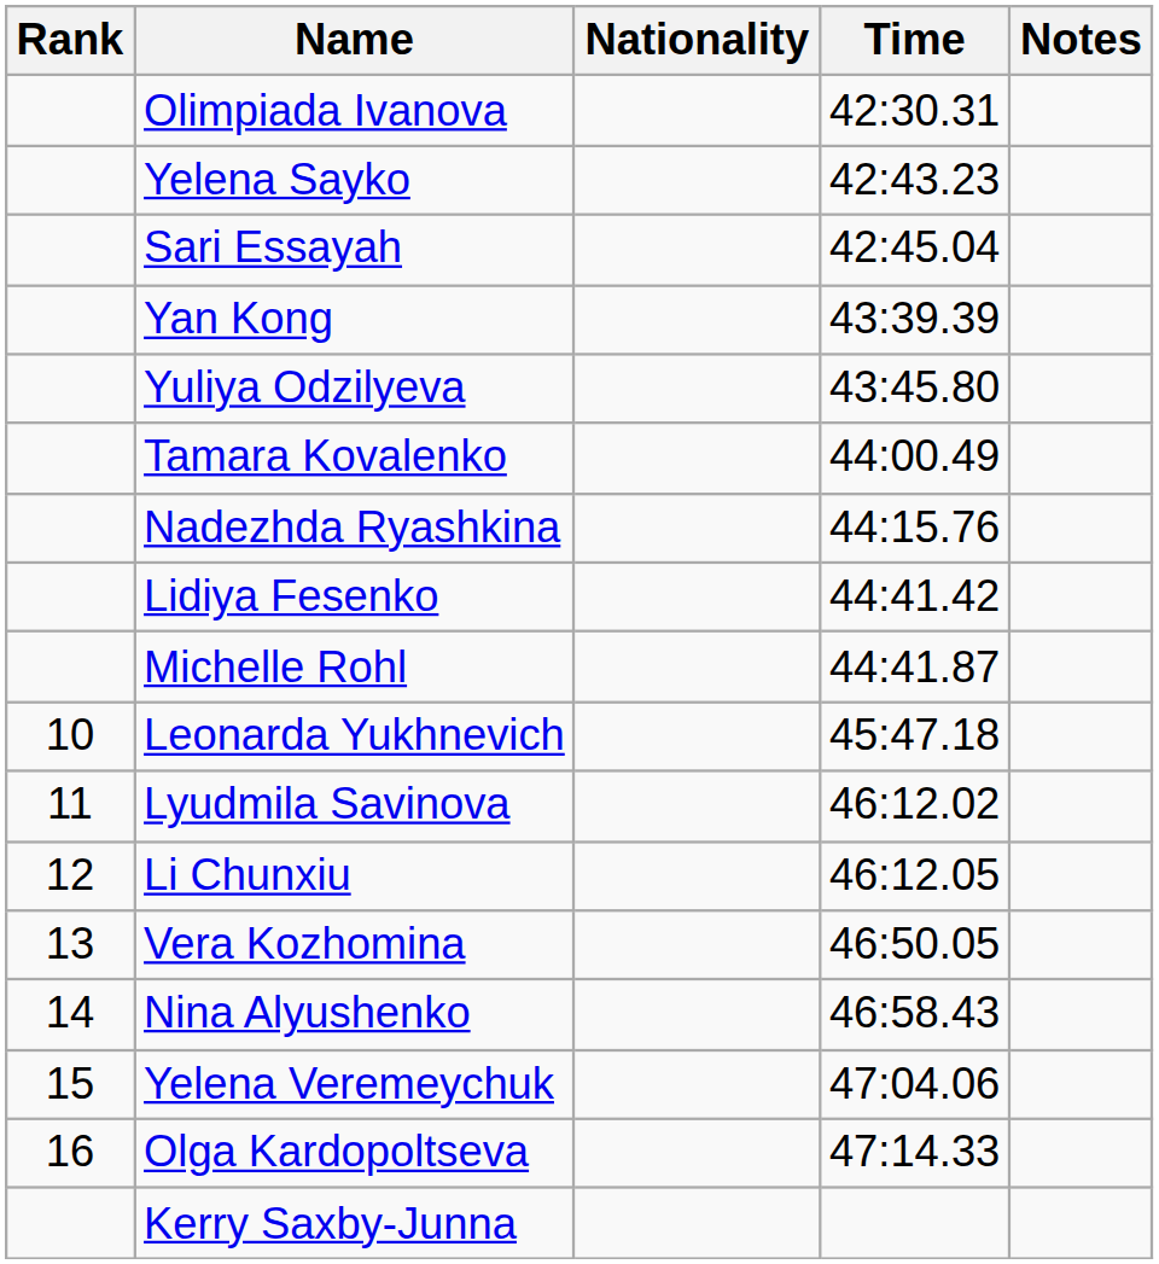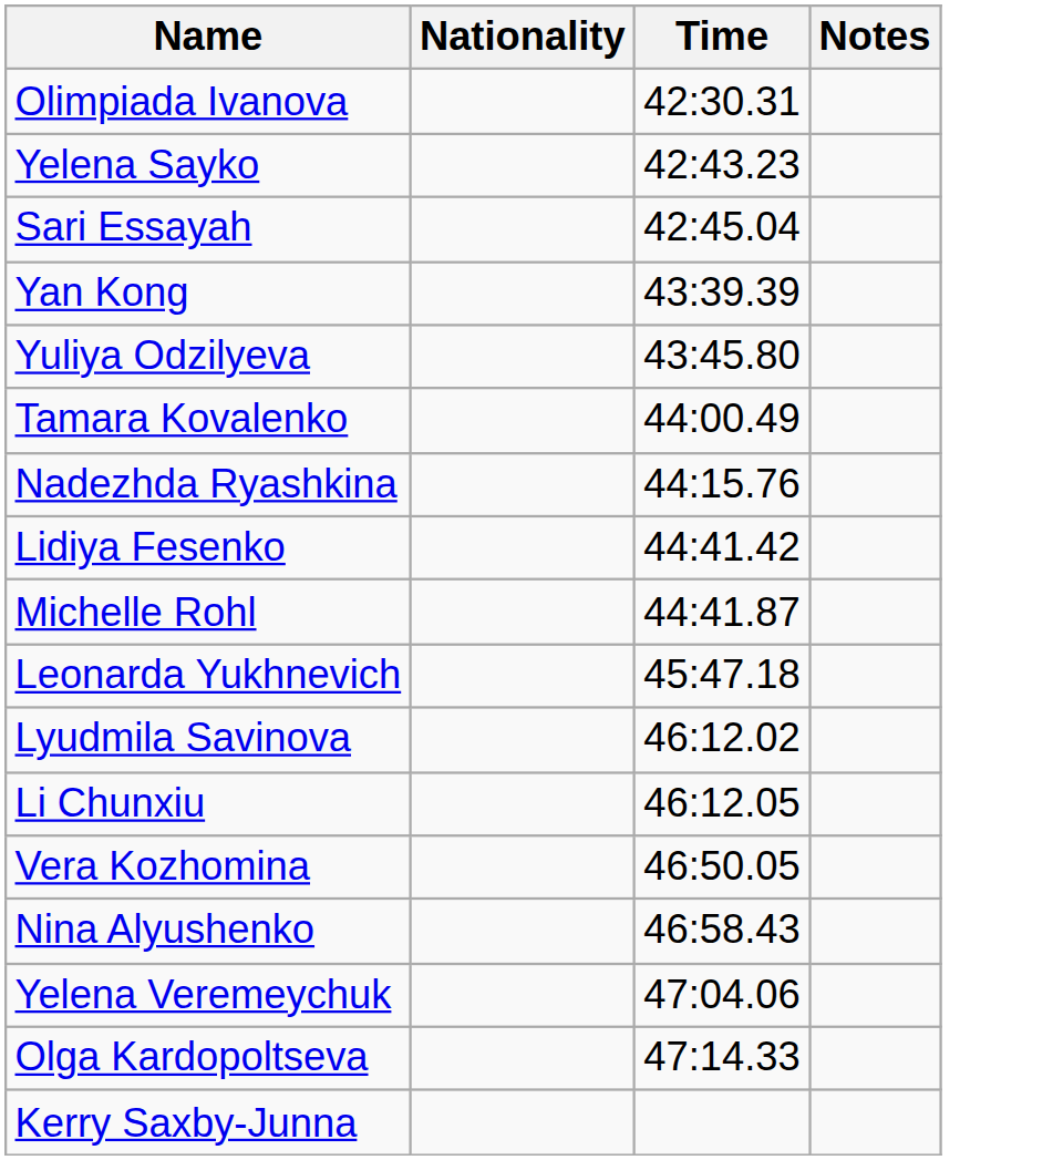- column: Rank | 10 | 11 | 12 | 13 | 14 | 15 | 16
